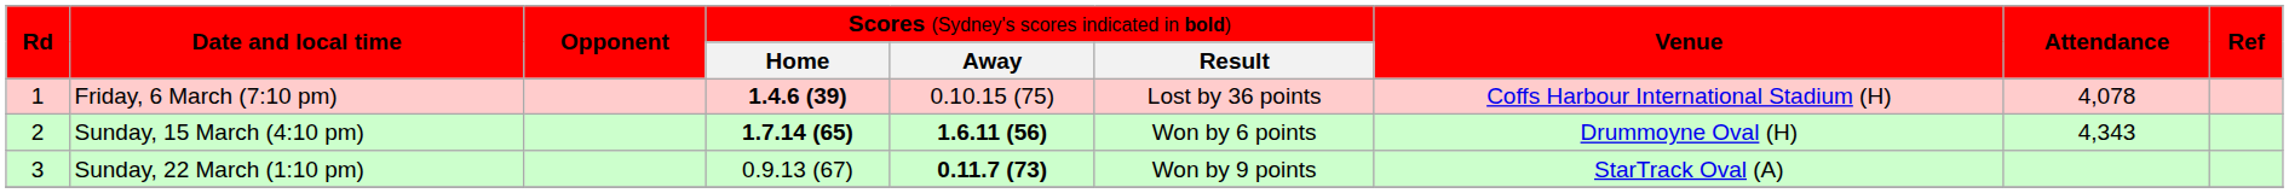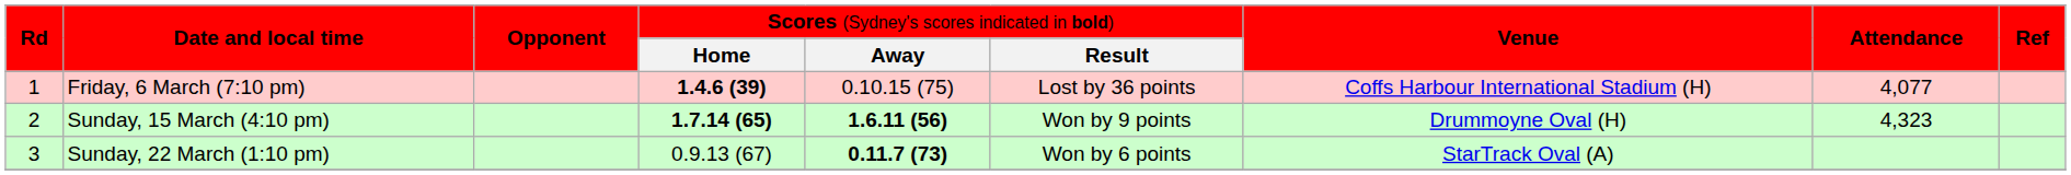Friday, 6 March (7:10 pm) | column 8: 4,078 -> 4,077
Sunday, 15 March (4:10 pm) | column 6: Won by 6 points -> Won by 9 points
Sunday, 15 March (4:10 pm) | column 8: 4,343 -> 4,323
Sunday, 22 March (1:10 pm) | column 6: Won by 9 points -> Won by 6 points
